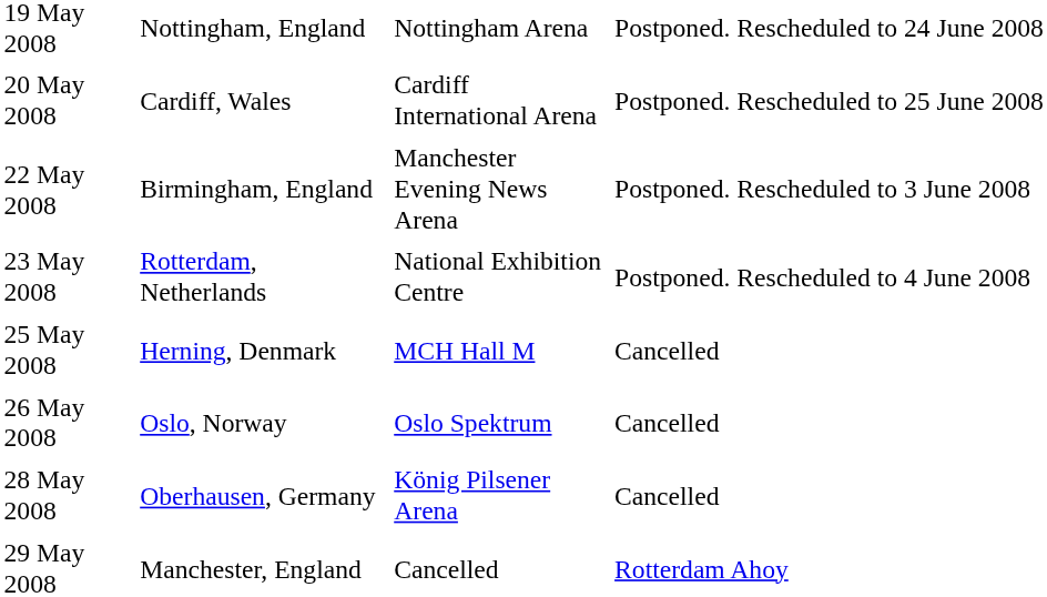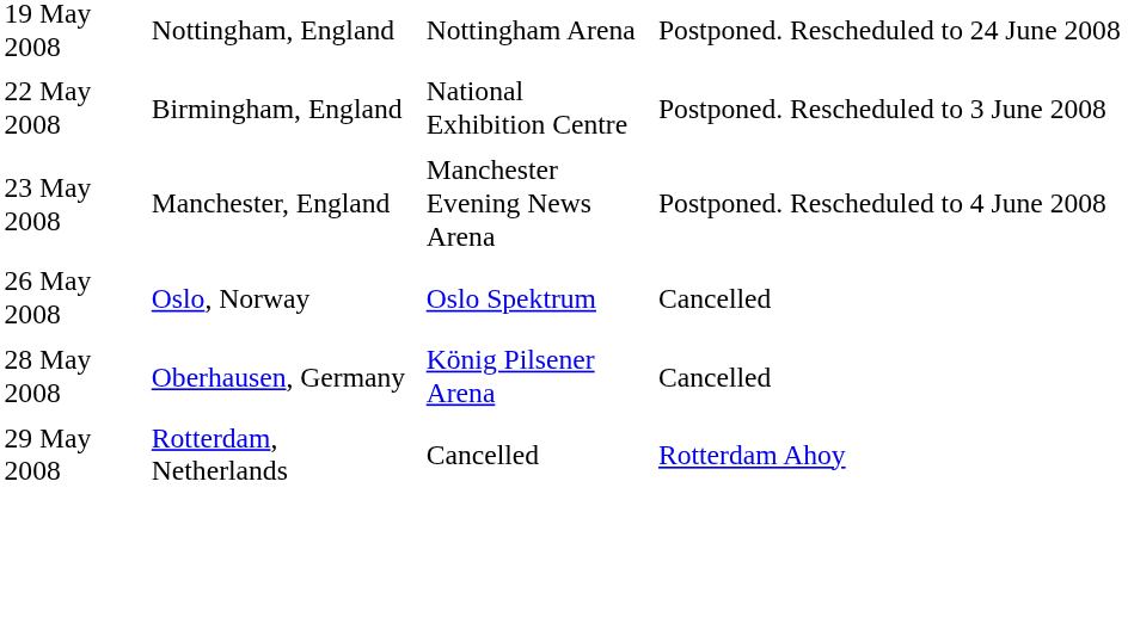- row: 20 May 2008 | Cardiff, Wales | Cardiff International Arena | Postponed. Rescheduled to 25 June 2008
22 May 2008 | column 3: Manchester Evening News Arena -> National Exhibition Centre
23 May 2008 | column 2: Rotterdam, Netherlands -> Manchester, England
23 May 2008 | column 3: National Exhibition Centre -> Manchester Evening News Arena
- row: 25 May 2008 | Herning, Denmark | MCH Hall M | Cancelled
29 May 2008 | column 2: Manchester, England -> Rotterdam, Netherlands
